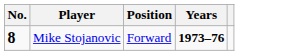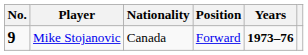+ column: Nationality | Canada
Mike Stojanovic | No.: 8 -> 9
